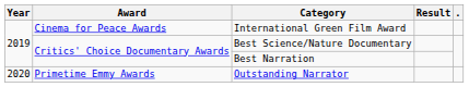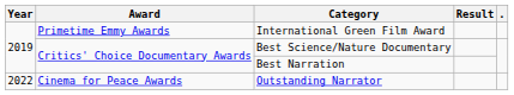International Green Film Award | Award: Cinema for Peace Awards -> Primetime Emmy Awards
Outstanding Narrator | Year: 2020 -> 2022
Outstanding Narrator | Award: Primetime Emmy Awards -> Cinema for Peace Awards
